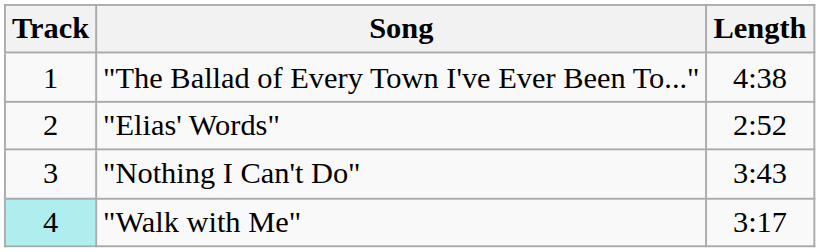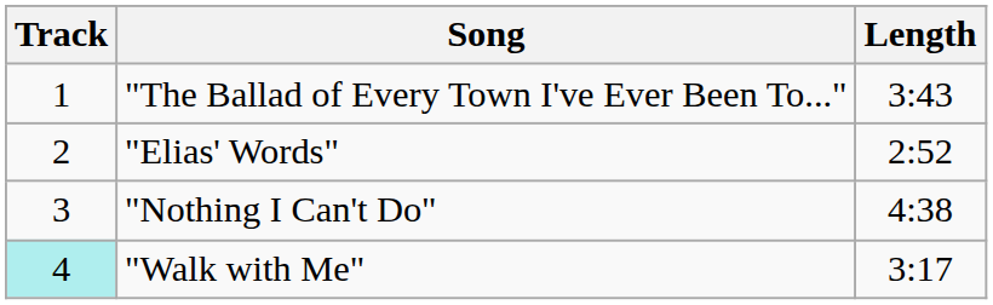"The Ballad of Every Town I've Ever Been To..." | Length: 4:38 -> 3:43
"Nothing I Can't Do" | Length: 3:43 -> 4:38
